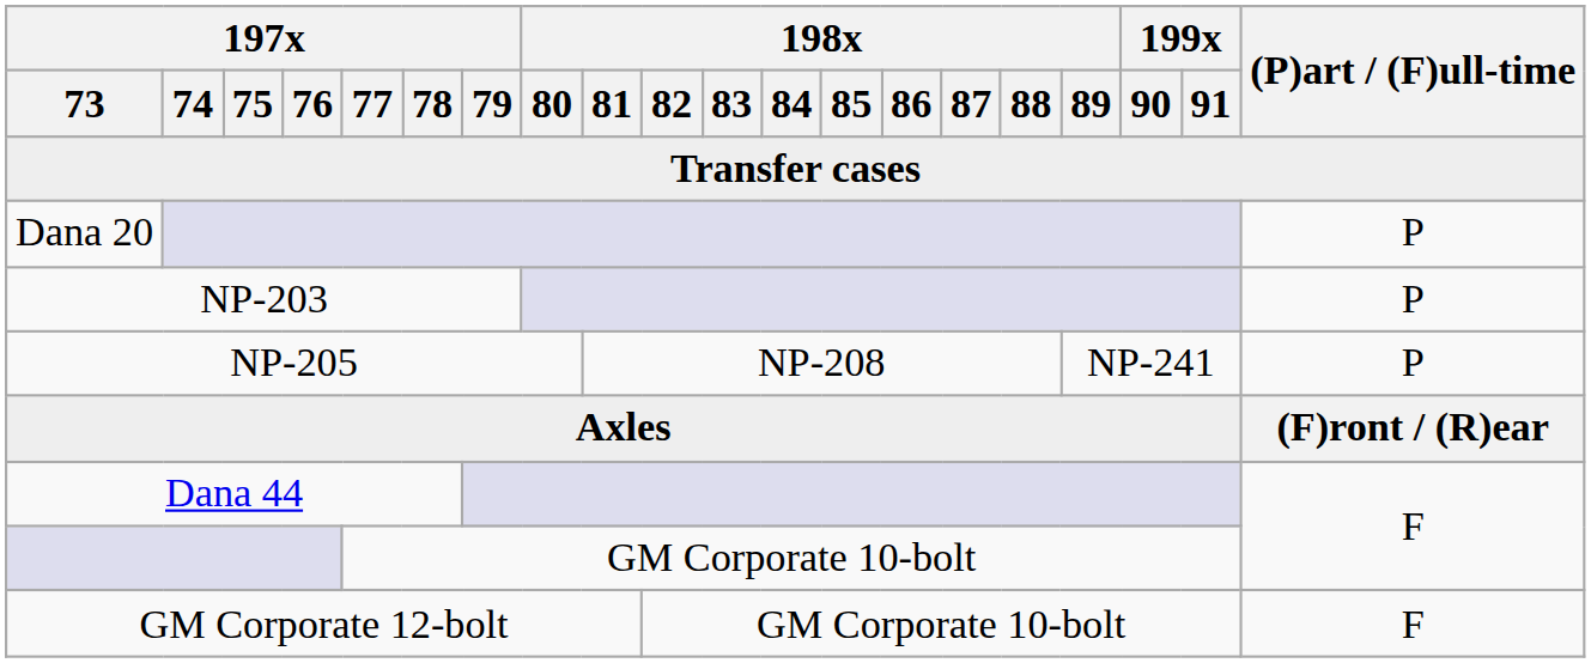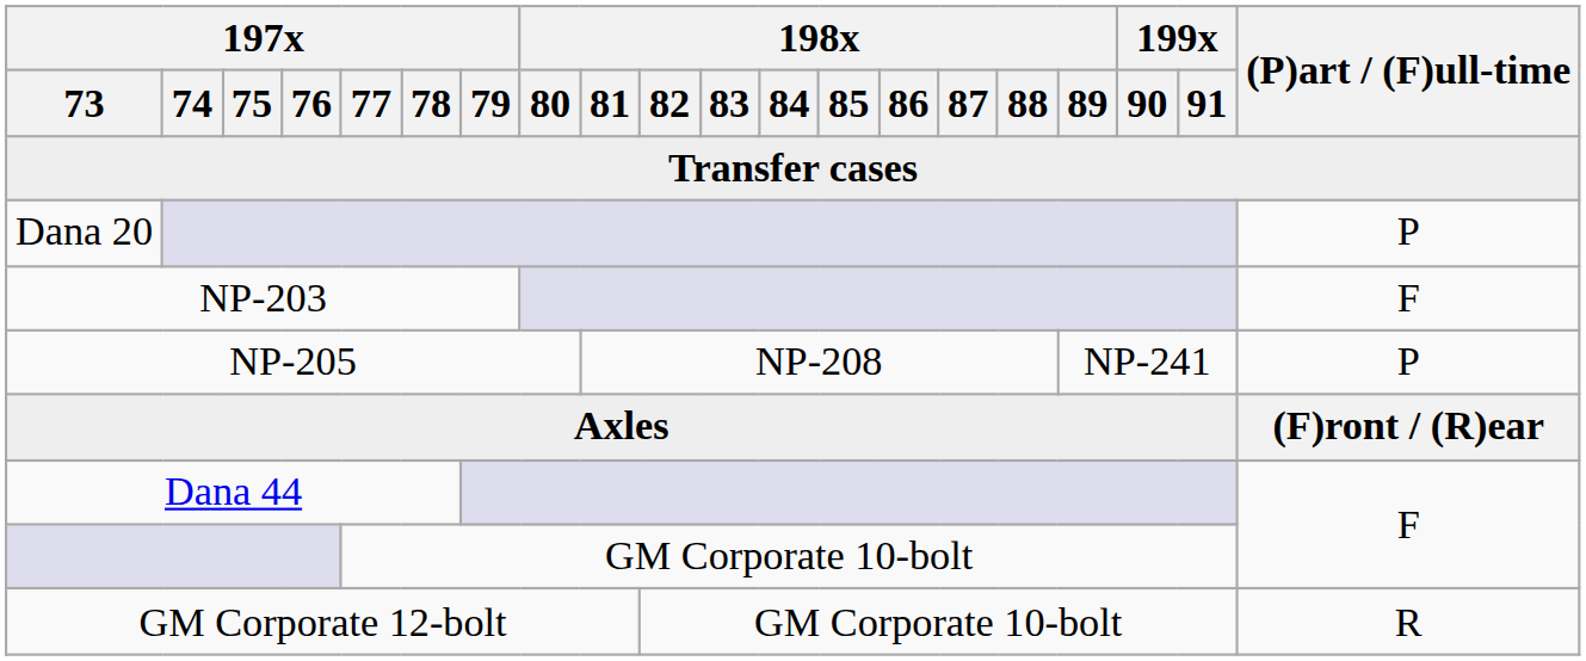NP-203 | (P)art / (F)ull-time: P -> F
GM Corporate 12-bolt | (P)art / (F)ull-time: F -> R
